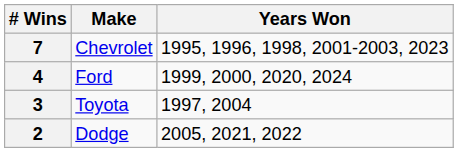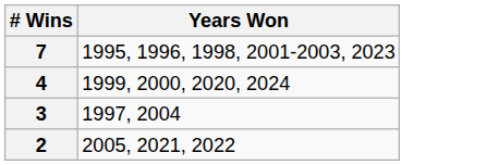- column: Make | Chevrolet | Ford | Toyota | Dodge
